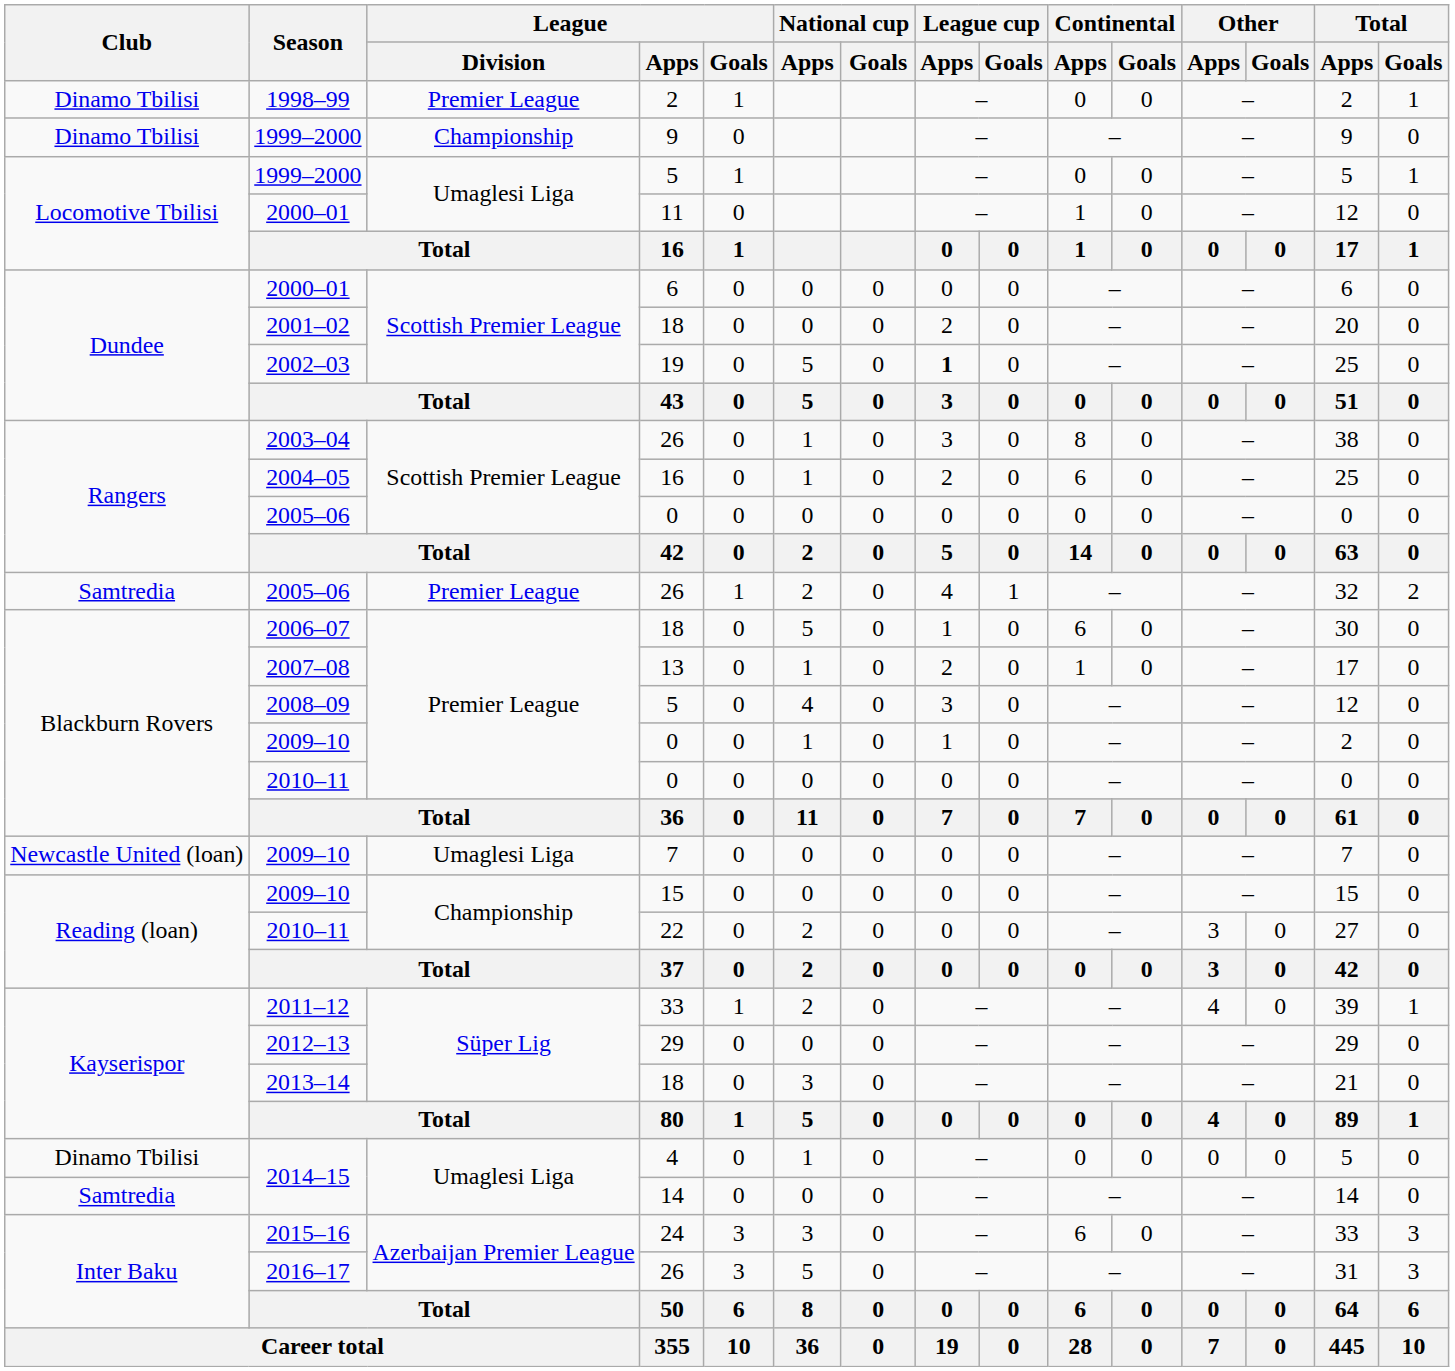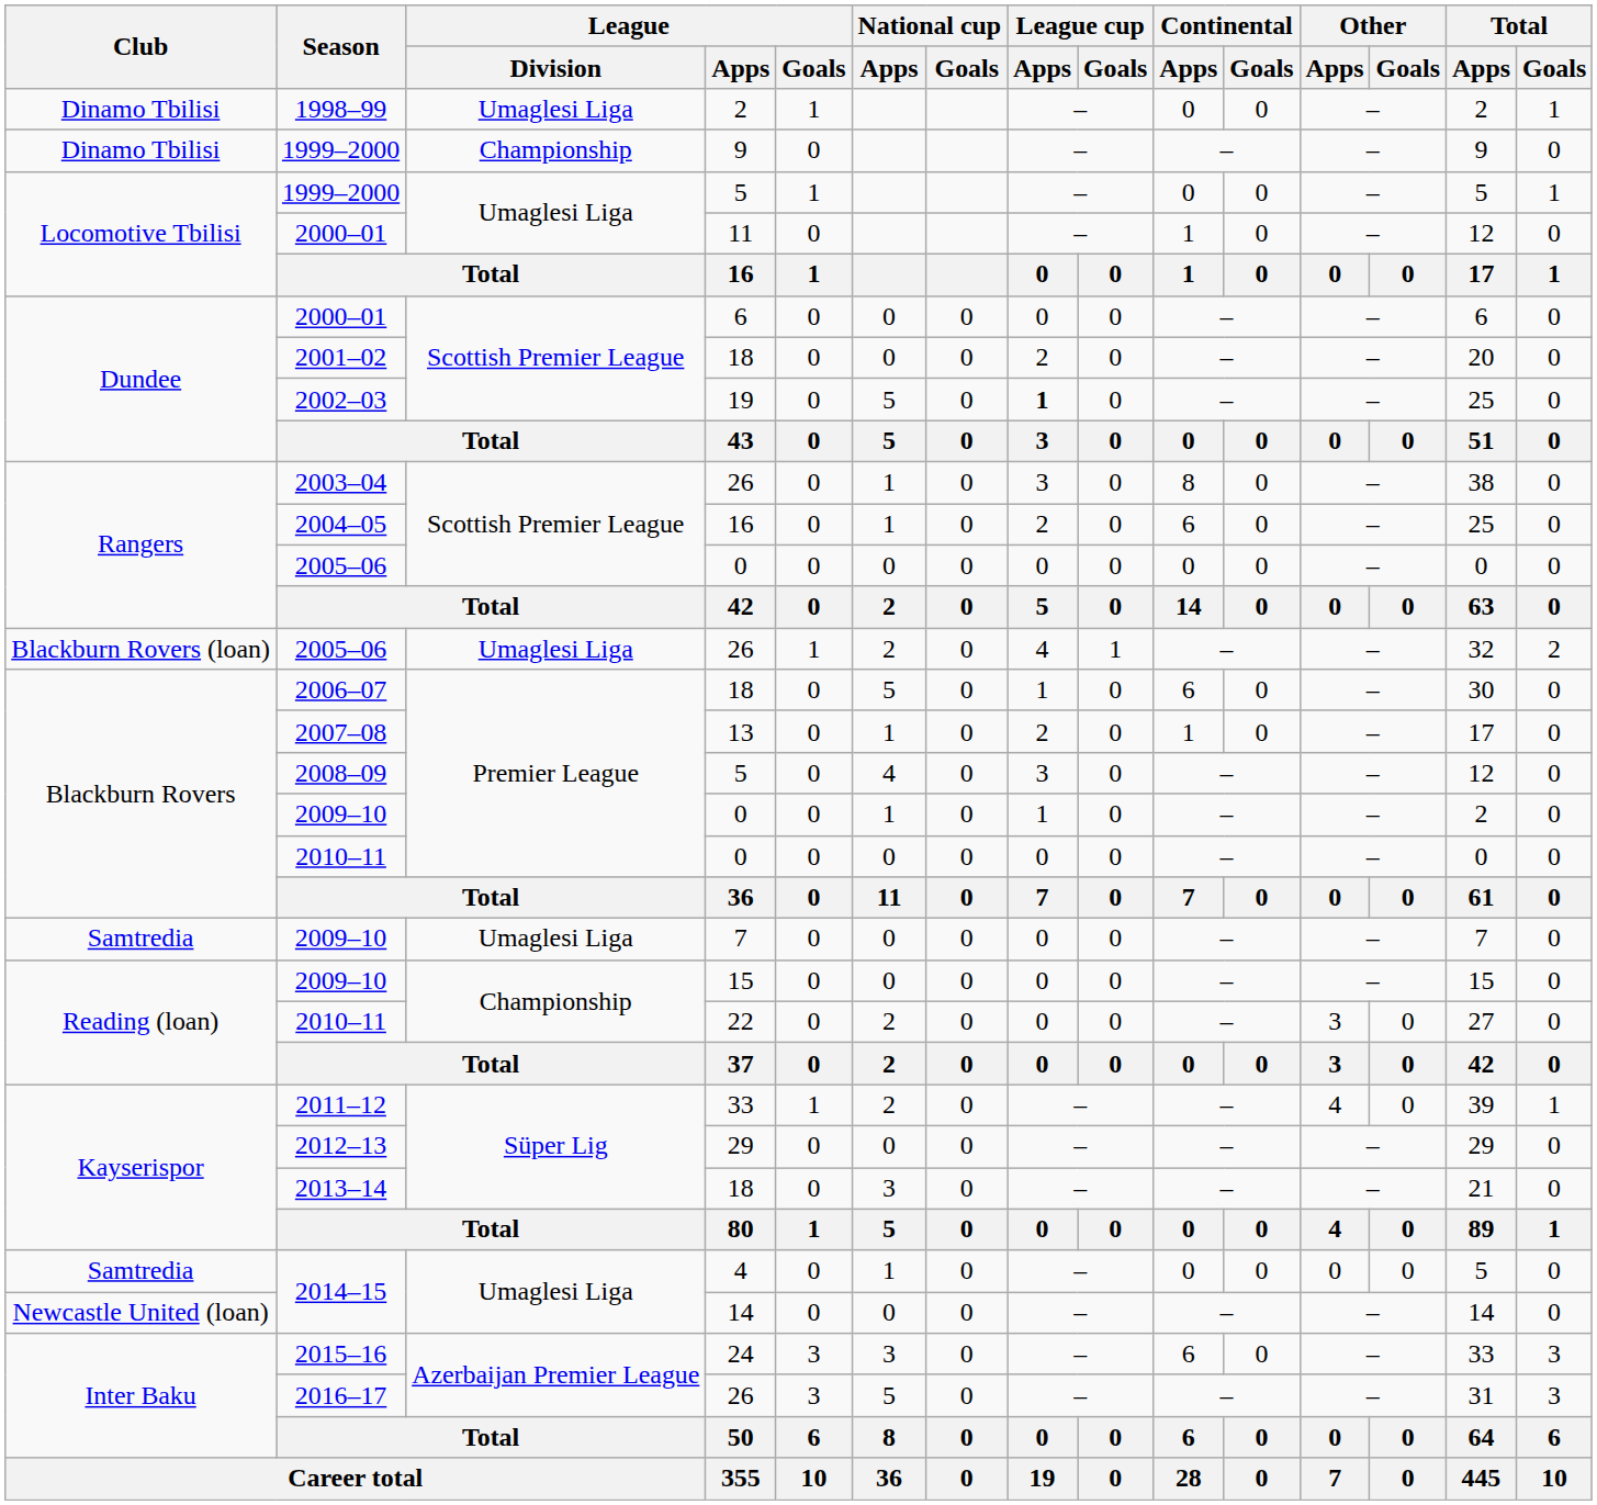1998–99 | League / Division: Premier League -> Umaglesi Liga
2005–06 / 26 | Club: Samtredia -> Blackburn Rovers (loan)
2005–06 / 26 | League / Division: Premier League -> Umaglesi Liga
2009–10 / 7 | Club: Newcastle United (loan) -> Samtredia
2014–15 / 4 | Club: Dinamo Tbilisi -> Samtredia
2014–15 / 14 | Club: Samtredia -> Newcastle United (loan)
